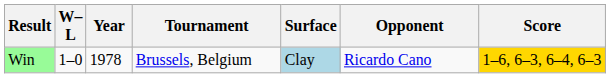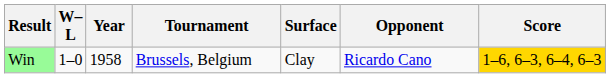Win | Year: 1978 -> 1958
Win | Surface: lightblue background -> no background
